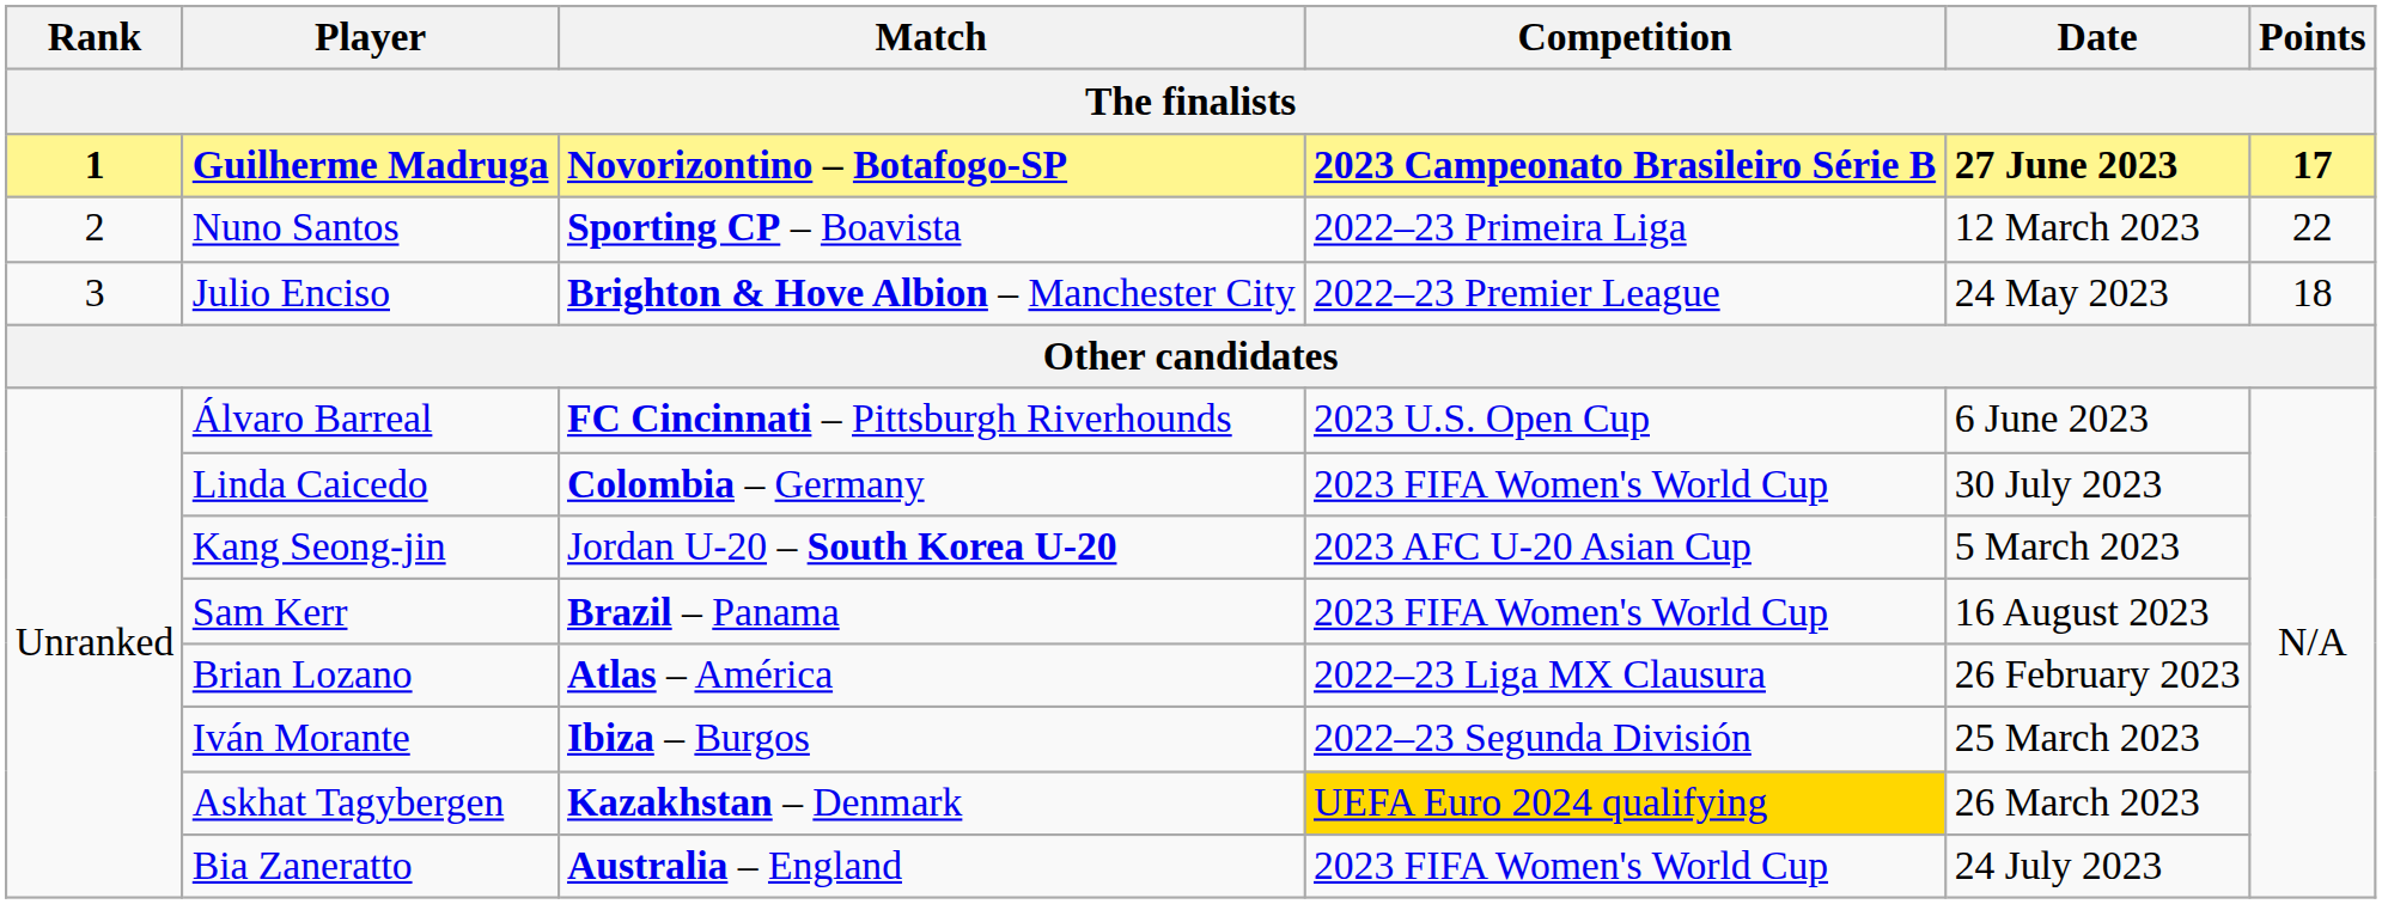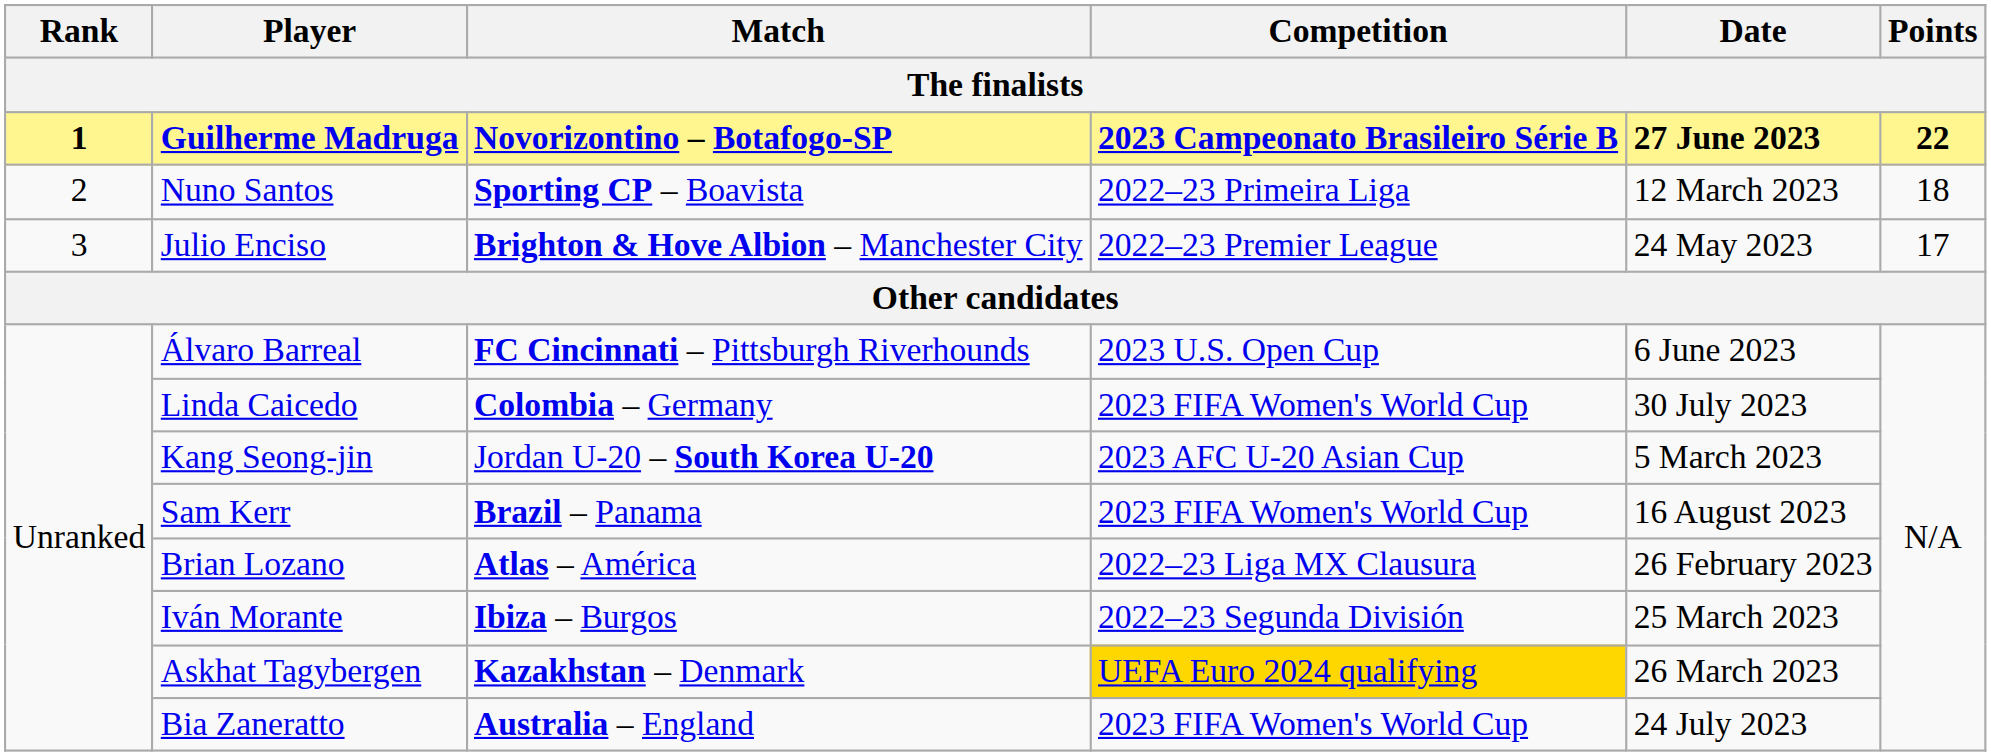Guilherme Madruga | Points: 17 -> 22
Nuno Santos | Points: 22 -> 18
Julio Enciso | Points: 18 -> 17
